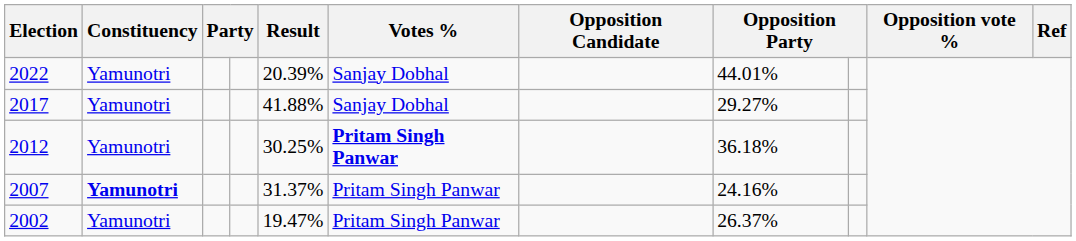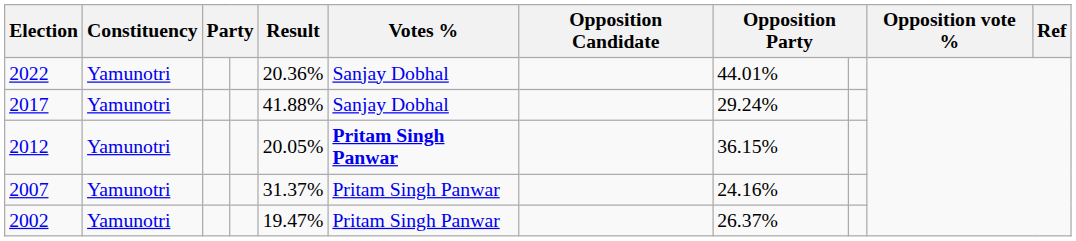2022 | Result: 20.39% -> 20.36%
2017 | column 8: 29.27% -> 29.24%
2012 | Result: 30.25% -> 20.05%
2012 | column 8: 36.18% -> 36.15%
2007 | Constituency: bold -> normal
